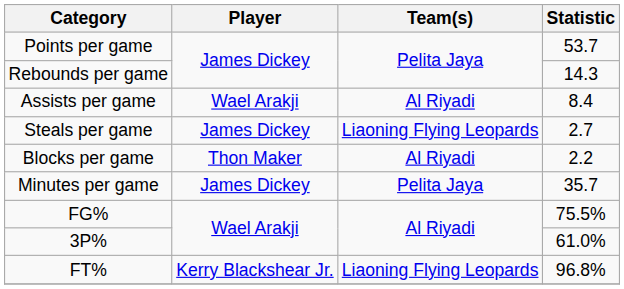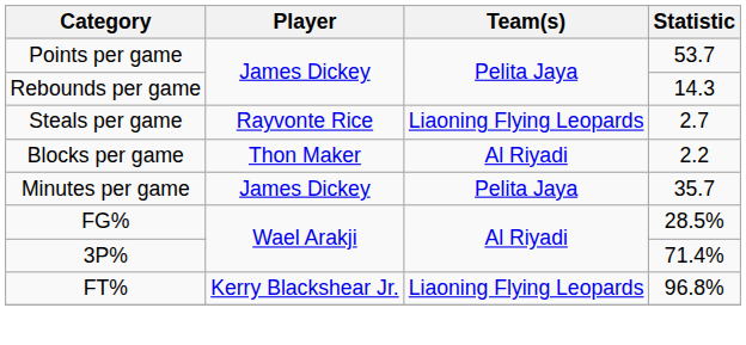- row: Assists per game | Wael Arakji | Al Riyadi | 8.4
Steals per game | Player: James Dickey -> Rayvonte Rice
FG% | Statistic: 75.5% -> 28.5%
3P% | Statistic: 61.0% -> 71.4%
